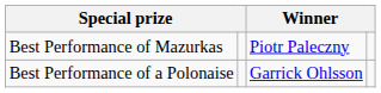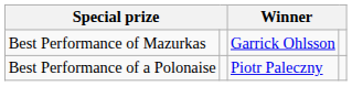Best Performance of Mazurkas | column 3: Piotr Paleczny -> Garrick Ohlsson
Best Performance of a Polonaise | column 3: Garrick Ohlsson -> Piotr Paleczny
